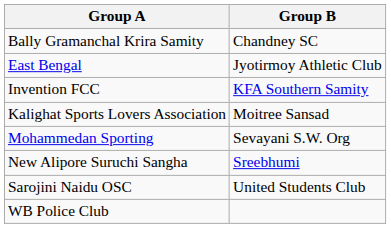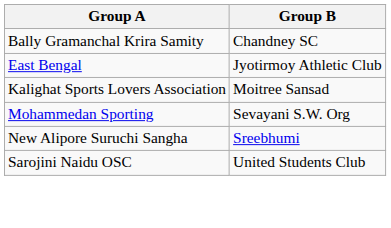- row: Invention FCC | KFA Southern Samity
- row: WB Police Club
